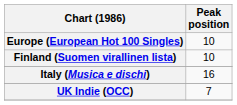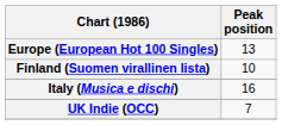Europe (European Hot 100 Singles) | Peak position: 10 -> 13
